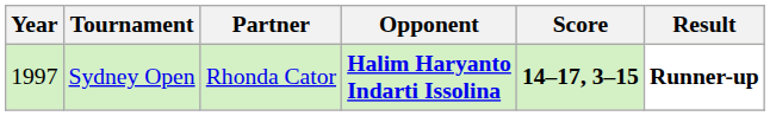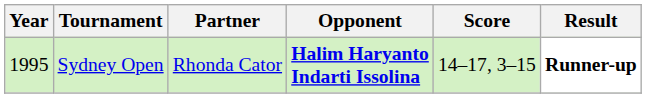Sydney Open | Year: 1997 -> 1995
Sydney Open | Score: bold -> normal
